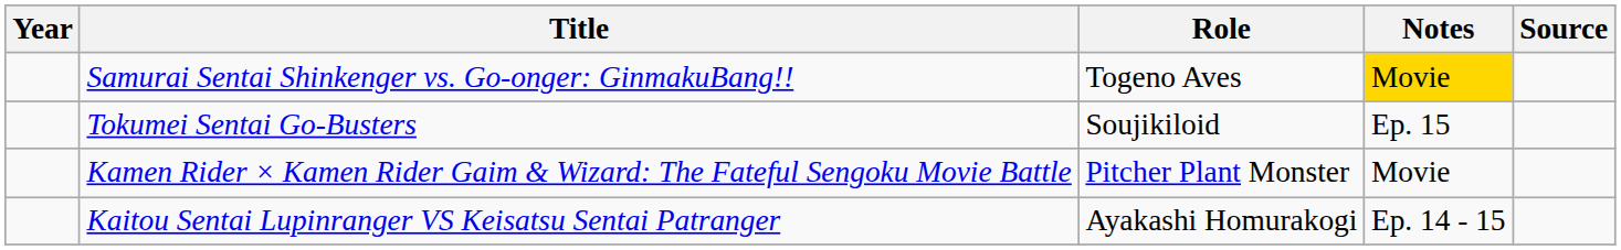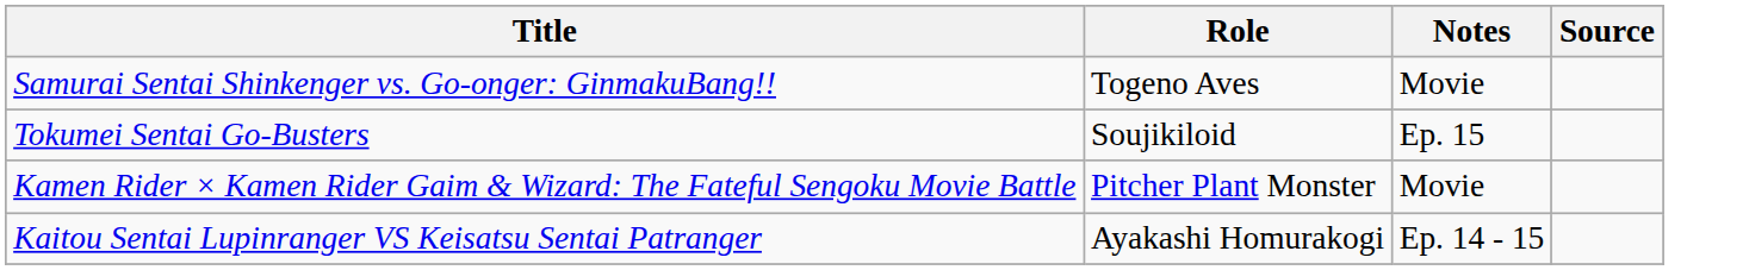- column: Year
Samurai Sentai Shinkenger vs. Go-onger: GinmakuBang!! | Notes: gold background -> no background
